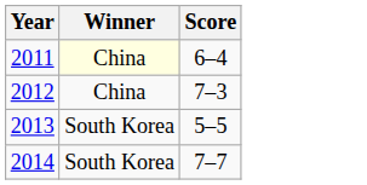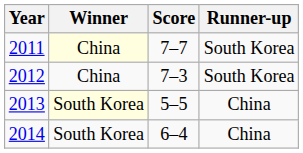+ column: Runner-up | South Korea | South Korea | China | China
2011 | Score: 6–4 -> 7–7
2013 | Winner: no background -> lightyellow background
2014 | Score: 7–7 -> 6–4
